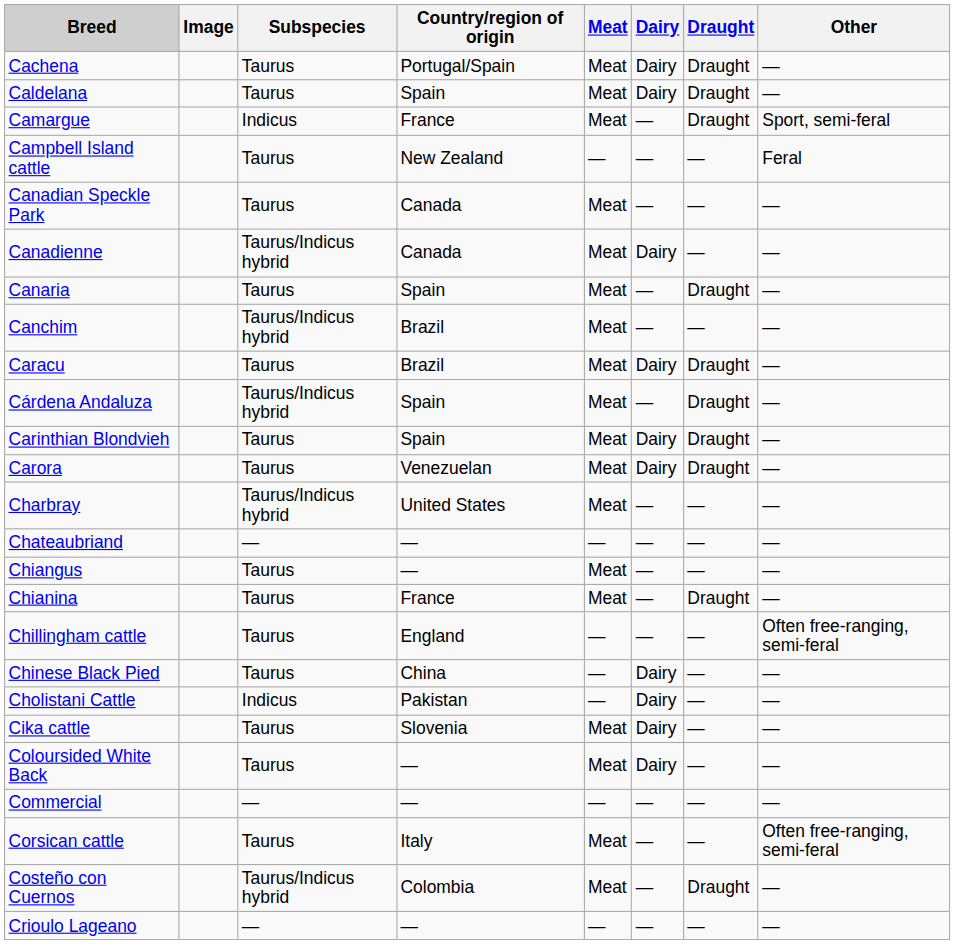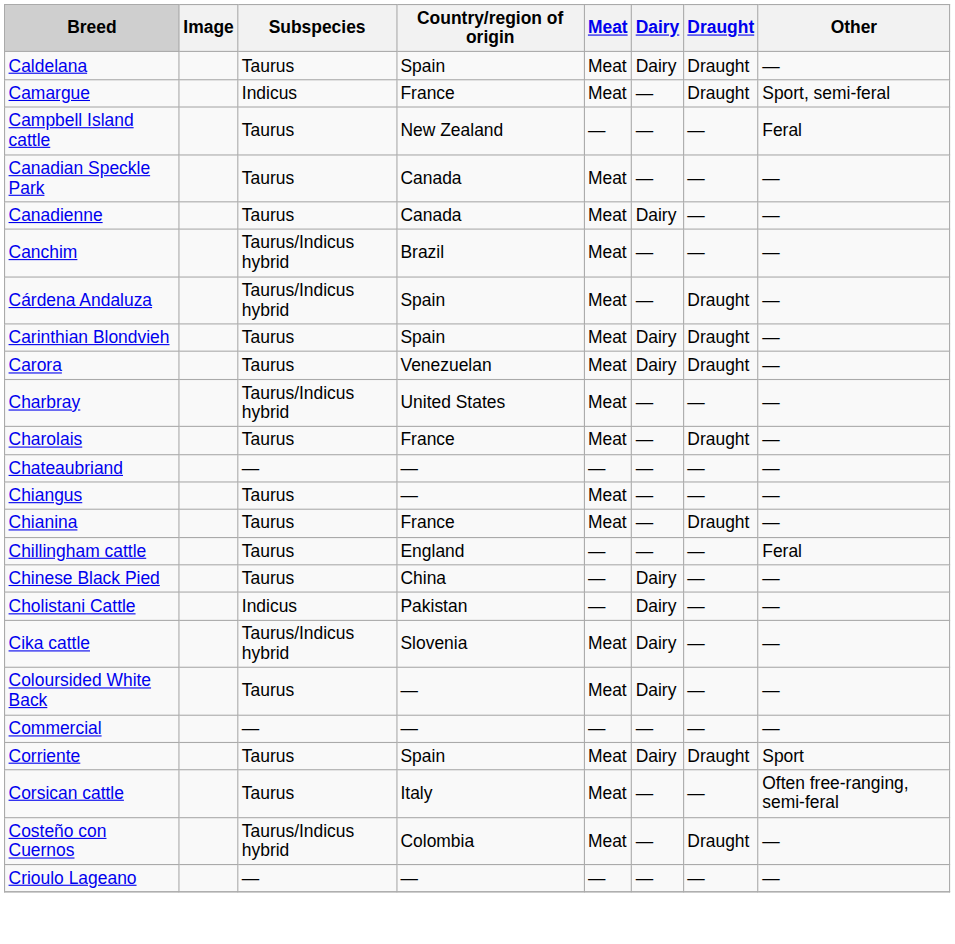- row: Cachena | Taurus | Portugal/Spain | Meat | Dairy | Draught | —
Canadienne | Subspecies: Taurus/Indicus hybrid -> Taurus
- row: Canaria | Taurus | Spain | Meat | — | Draught | —
- row: Caracu | Taurus | Brazil | Meat | Dairy | Draught | —
+ row: Charolais | Taurus | France | Meat | — | Draught | —
Chillingham cattle | Other: Often free-ranging, semi-feral -> Feral
Cika cattle | Subspecies: Taurus -> Taurus/Indicus hybrid
+ row: Corriente | Taurus | Spain | Meat | Dairy | Draught | Sport
